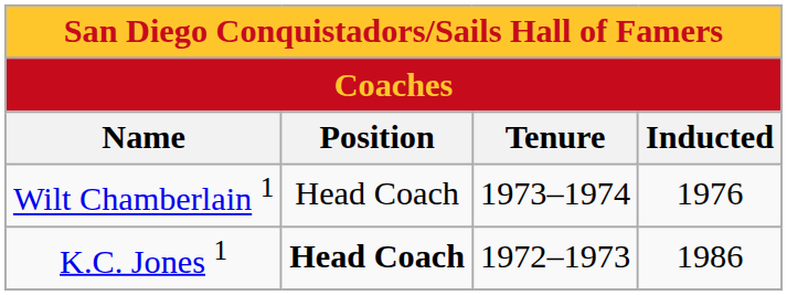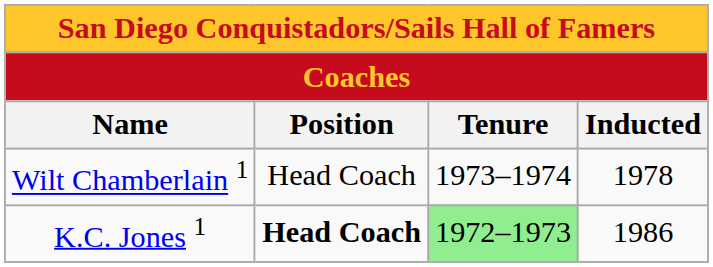Wilt Chamberlain 1 | Inducted: 1976 -> 1978
K.C. Jones 1 | Tenure: no background -> lightgreen background
